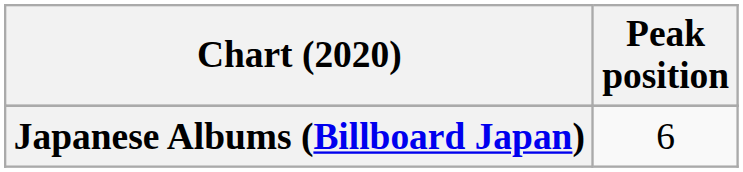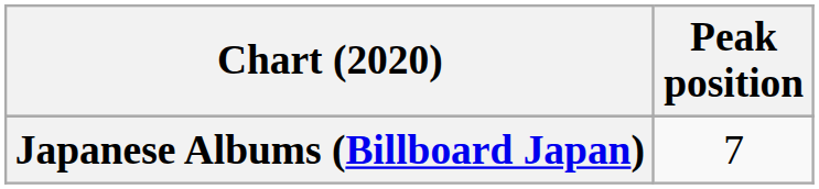Japanese Albums (Billboard Japan) | Peak position: 6 -> 7
